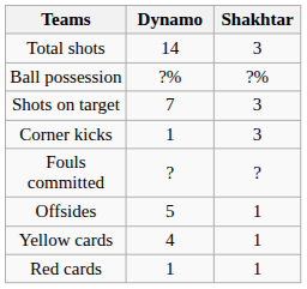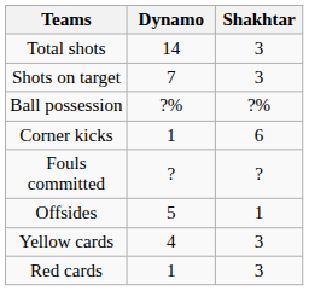rows swapped: Shots on target <-> Ball possession
Corner kicks | Shakhtar: 3 -> 6
Yellow cards | Shakhtar: 1 -> 3
Red cards | Shakhtar: 1 -> 3
